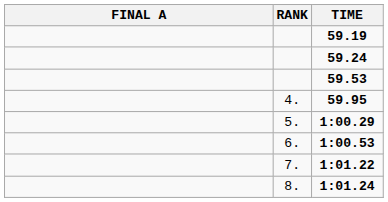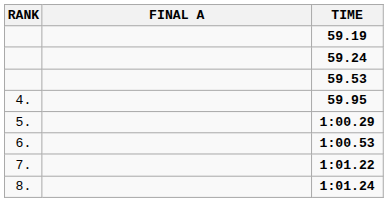columns swapped: RANK <-> FINAL A
